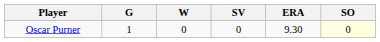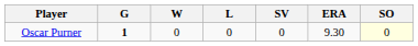+ column: L | 0
Oscar Purner | G: normal -> bold
